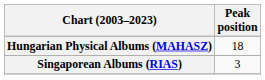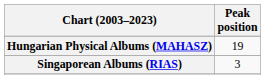Hungarian Physical Albums (MAHASZ) | Peak position: 18 -> 19
